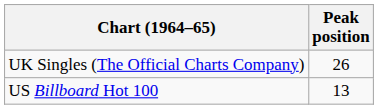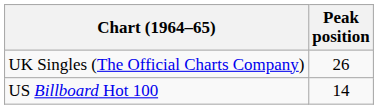US Billboard Hot 100 | Peak position: 13 -> 14
